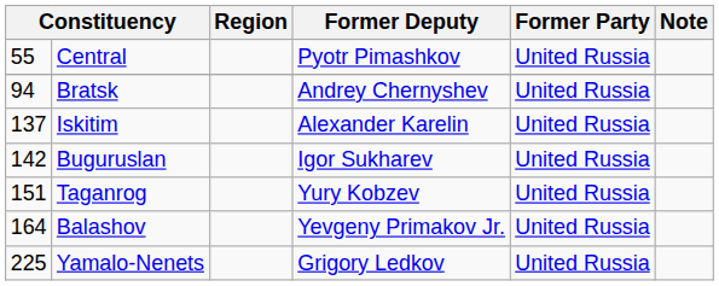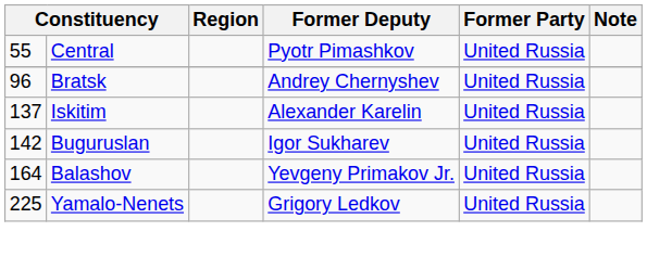Bratsk | column 1: 94 -> 96
- row: 151 | Taganrog | Yury Kobzev | United Russia
